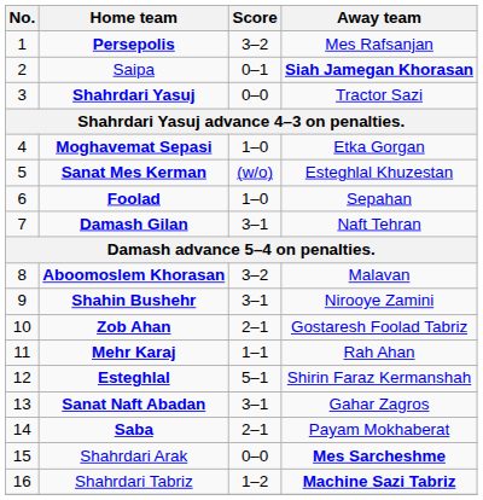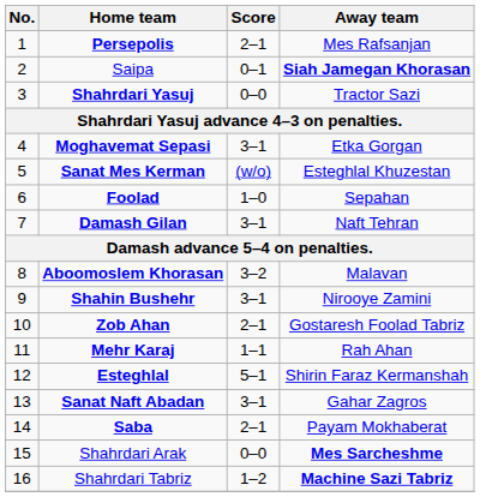Persepolis | Score: 3–2 -> 2–1
Moghavemat Sepasi | Score: 1–0 -> 3–1
